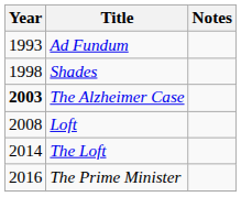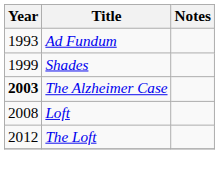Shades | Year: 1998 -> 1999
The Loft | Year: 2014 -> 2012
- row: 2016 | The Prime Minister
